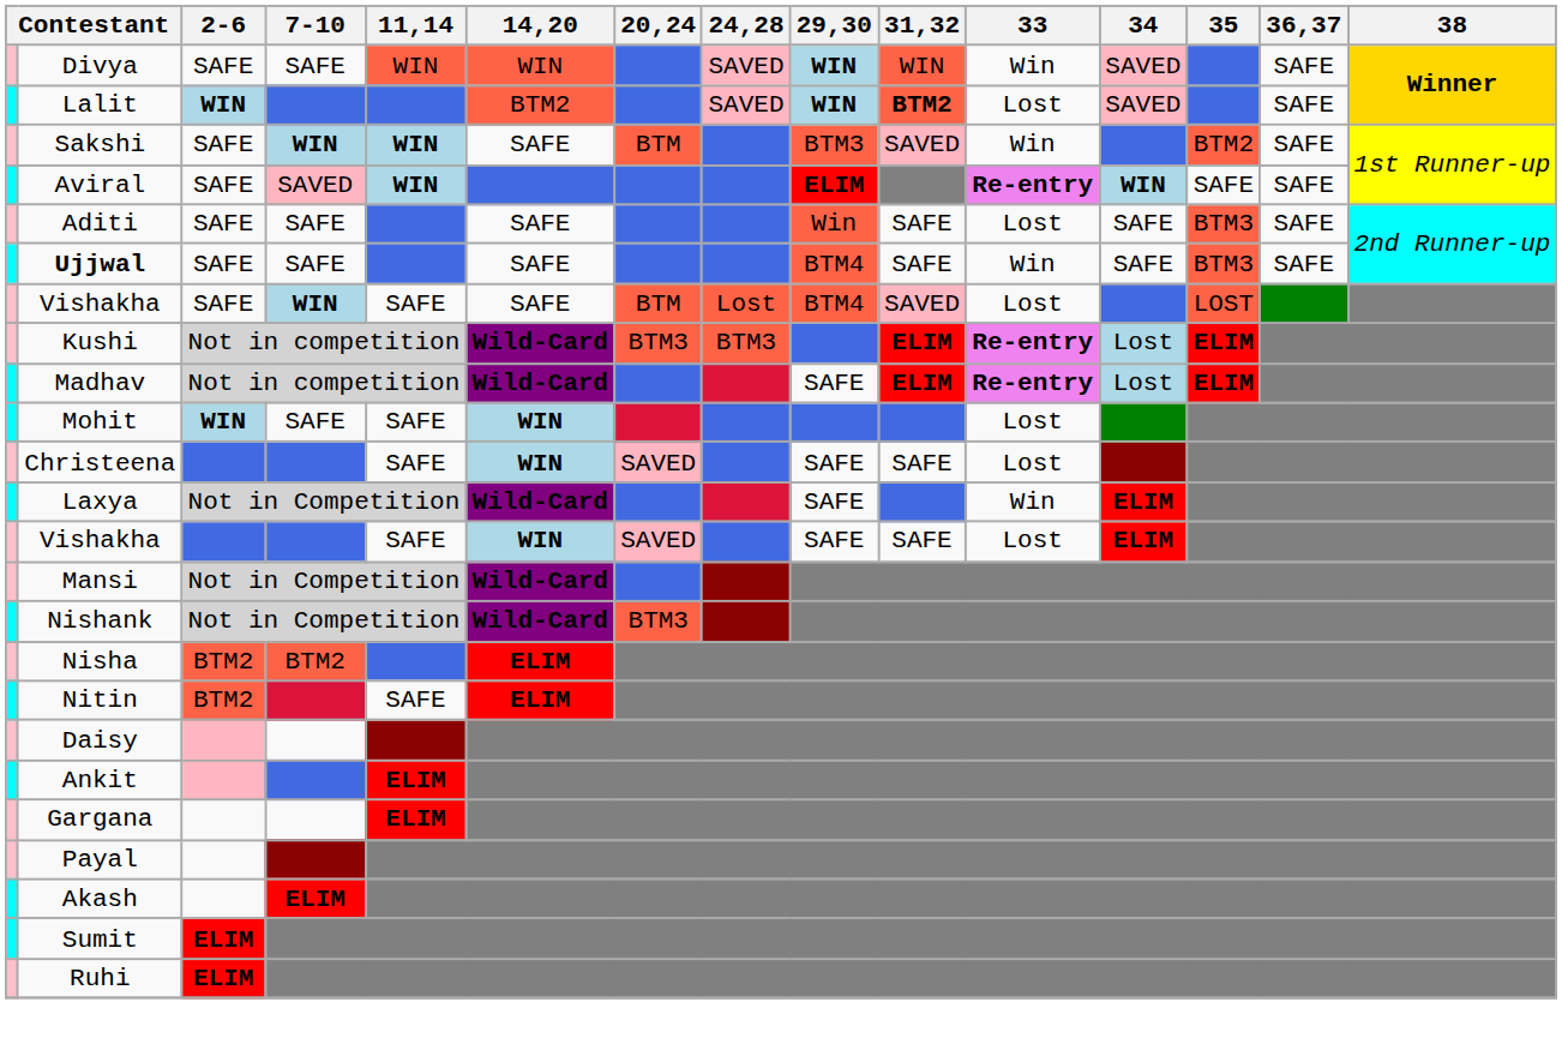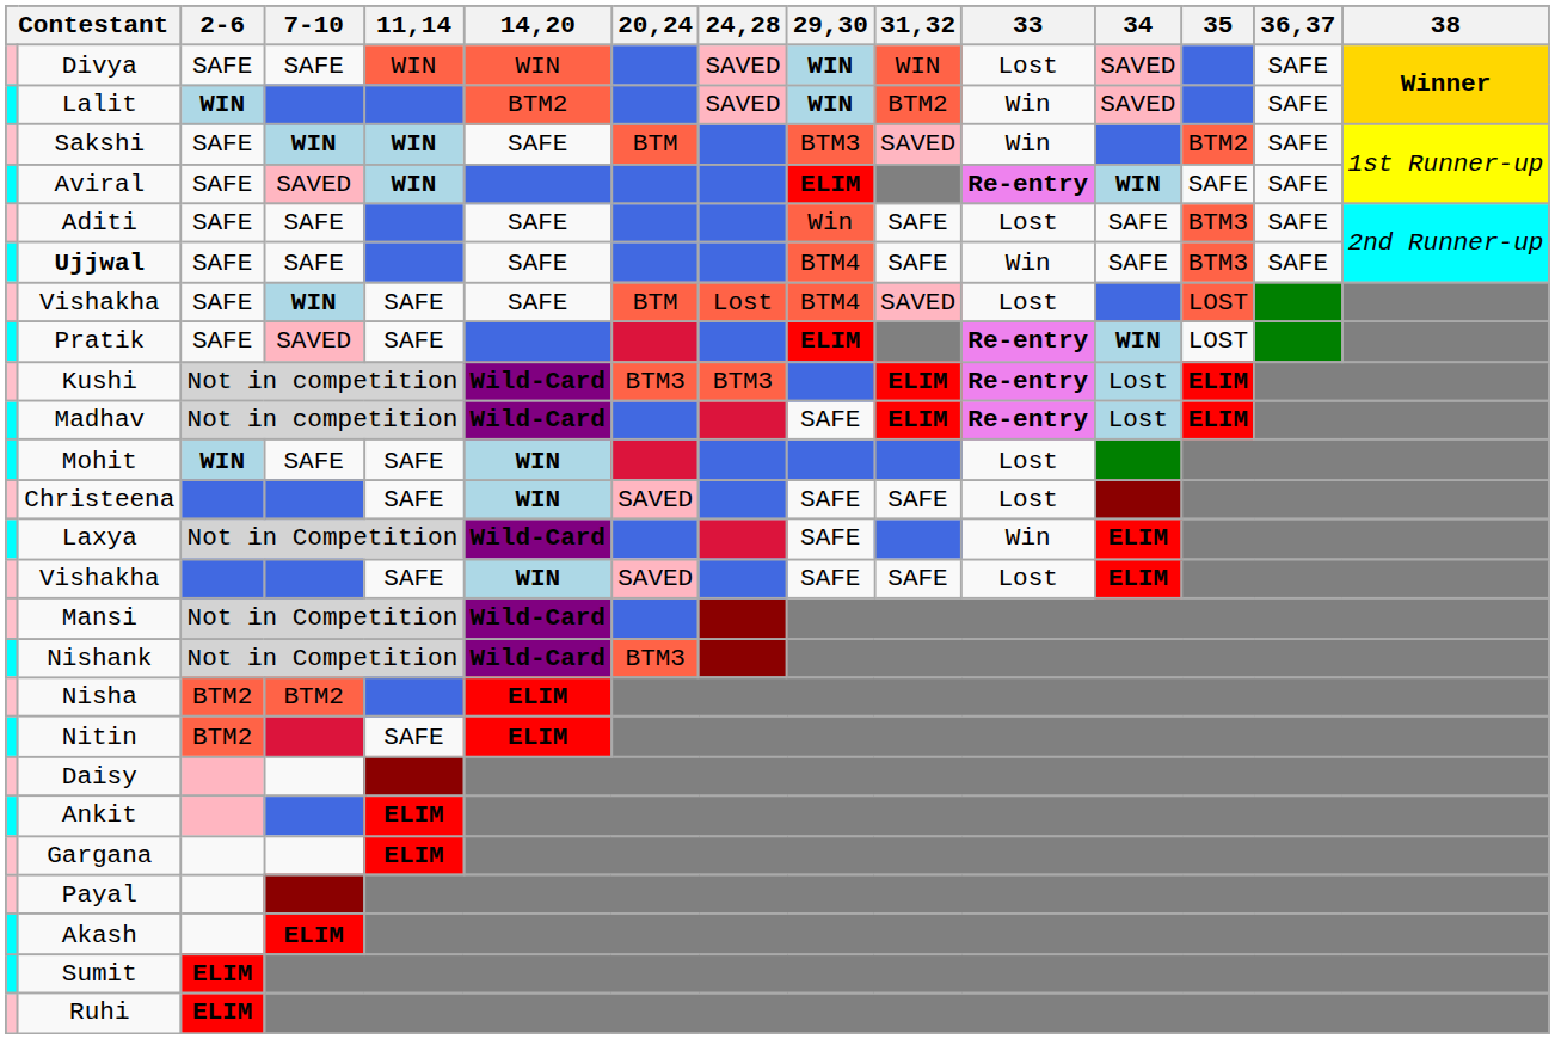Divya | 33: Win -> Lost
Lalit | 31,32: bold -> normal
Lalit | 33: Lost -> Win
+ row: Pratik | SAFE | SAVED | SAFE | ELIM | Re-entry | WIN | LOST
